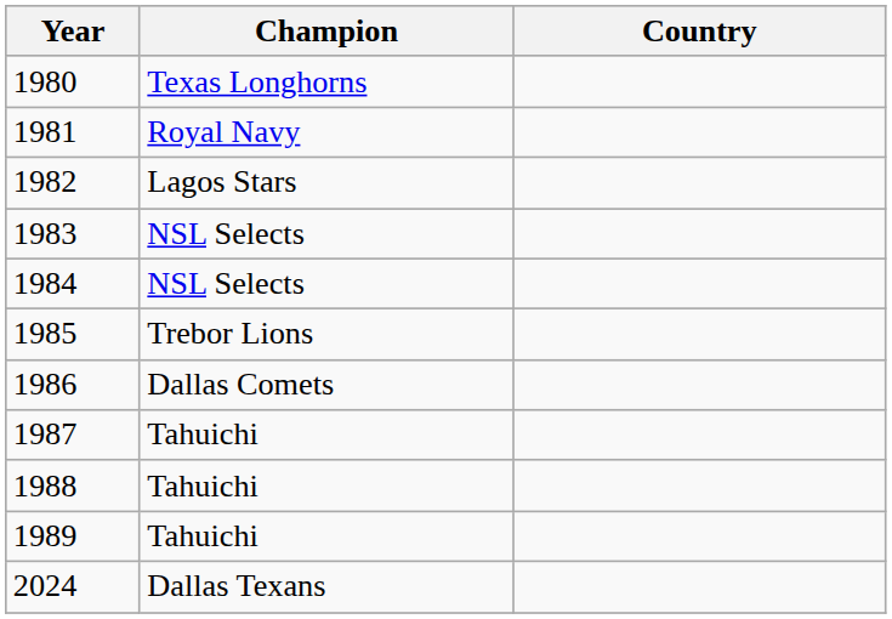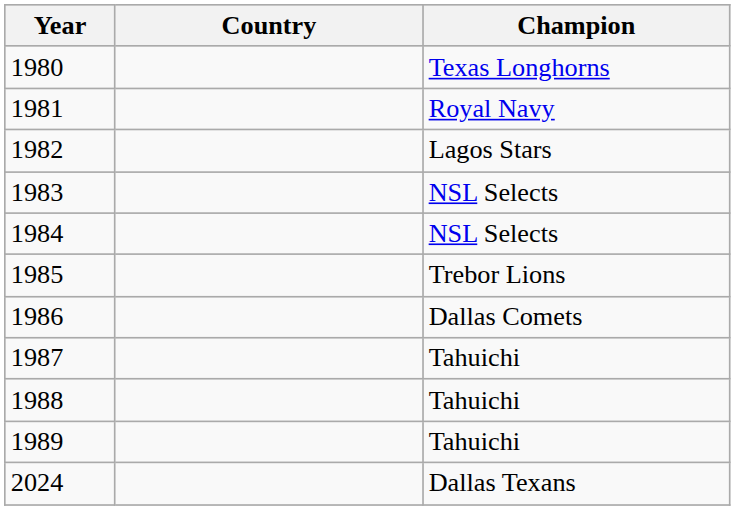columns swapped: Champion <-> Country
